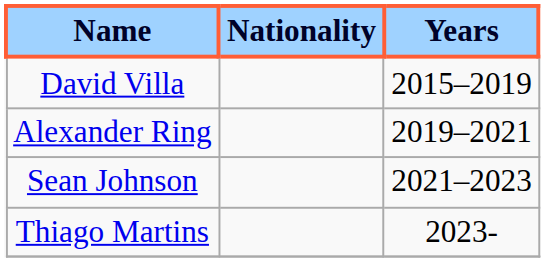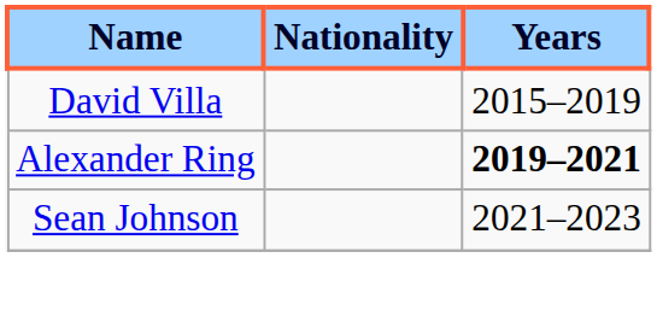Alexander Ring | Years: normal -> bold
- row: Thiago Martins | 2023-
